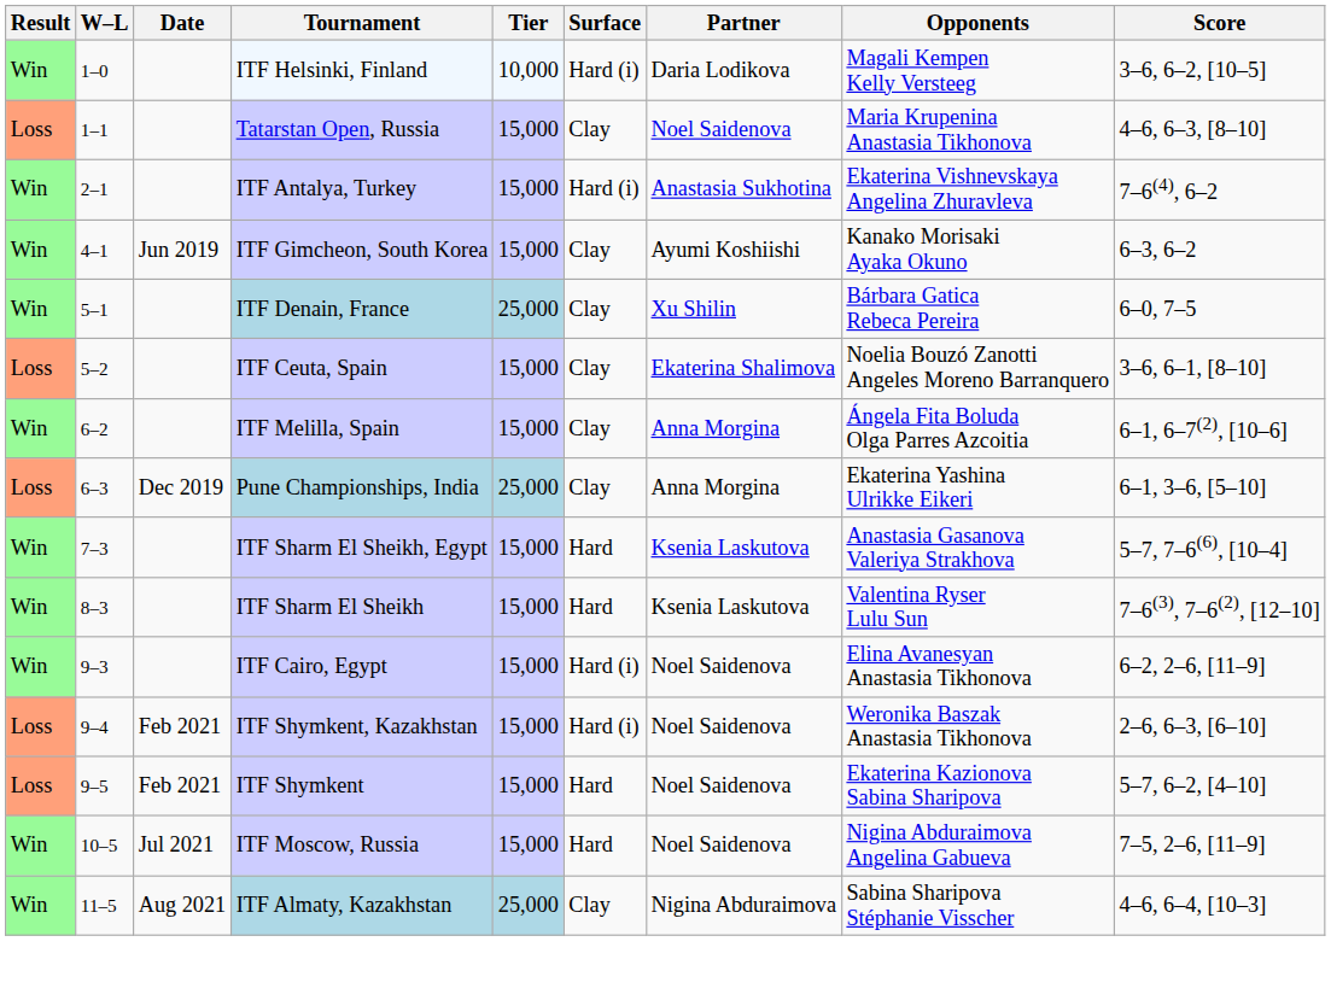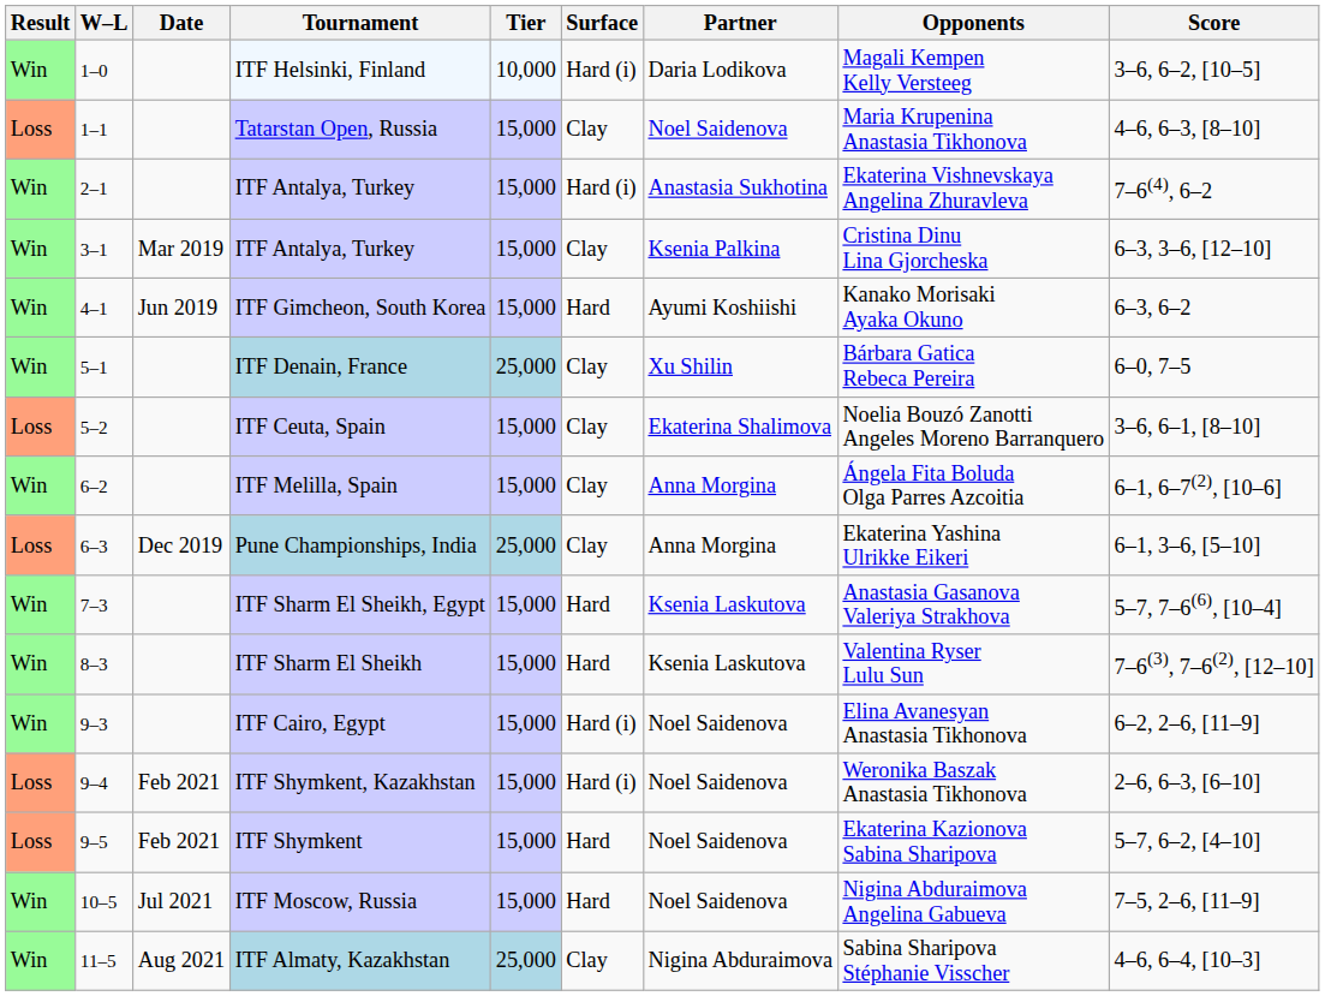+ row: Win | 3–1 | Mar 2019 | ITF Antalya, Turkey | 15,000 | Clay | Ksenia Palkina | Cristina Dinu Lina Gjorcheska | 6–3, 3–6, [12–10]
ITF Gimcheon, South Korea | Surface: Clay -> Hard
